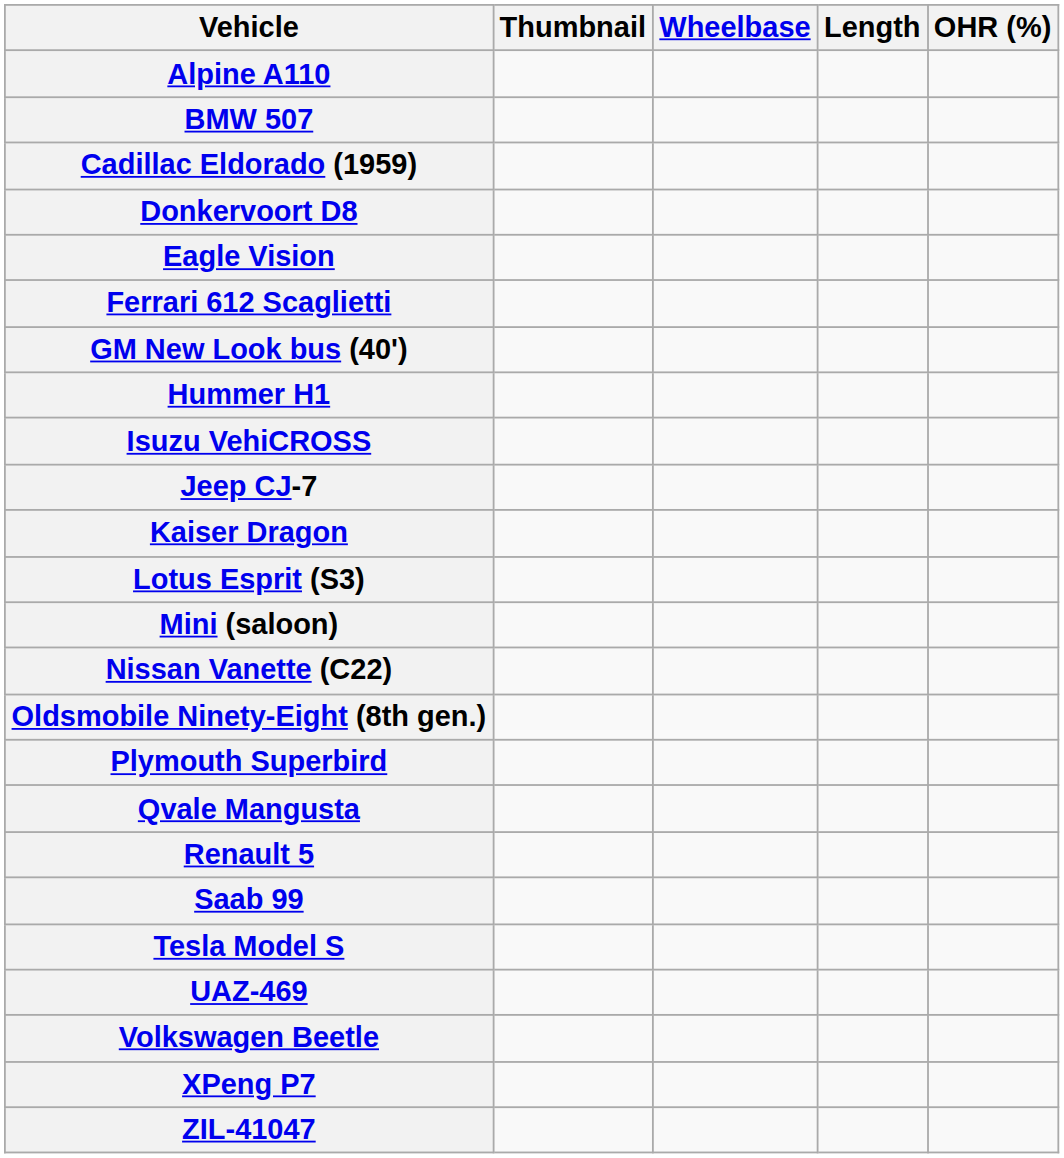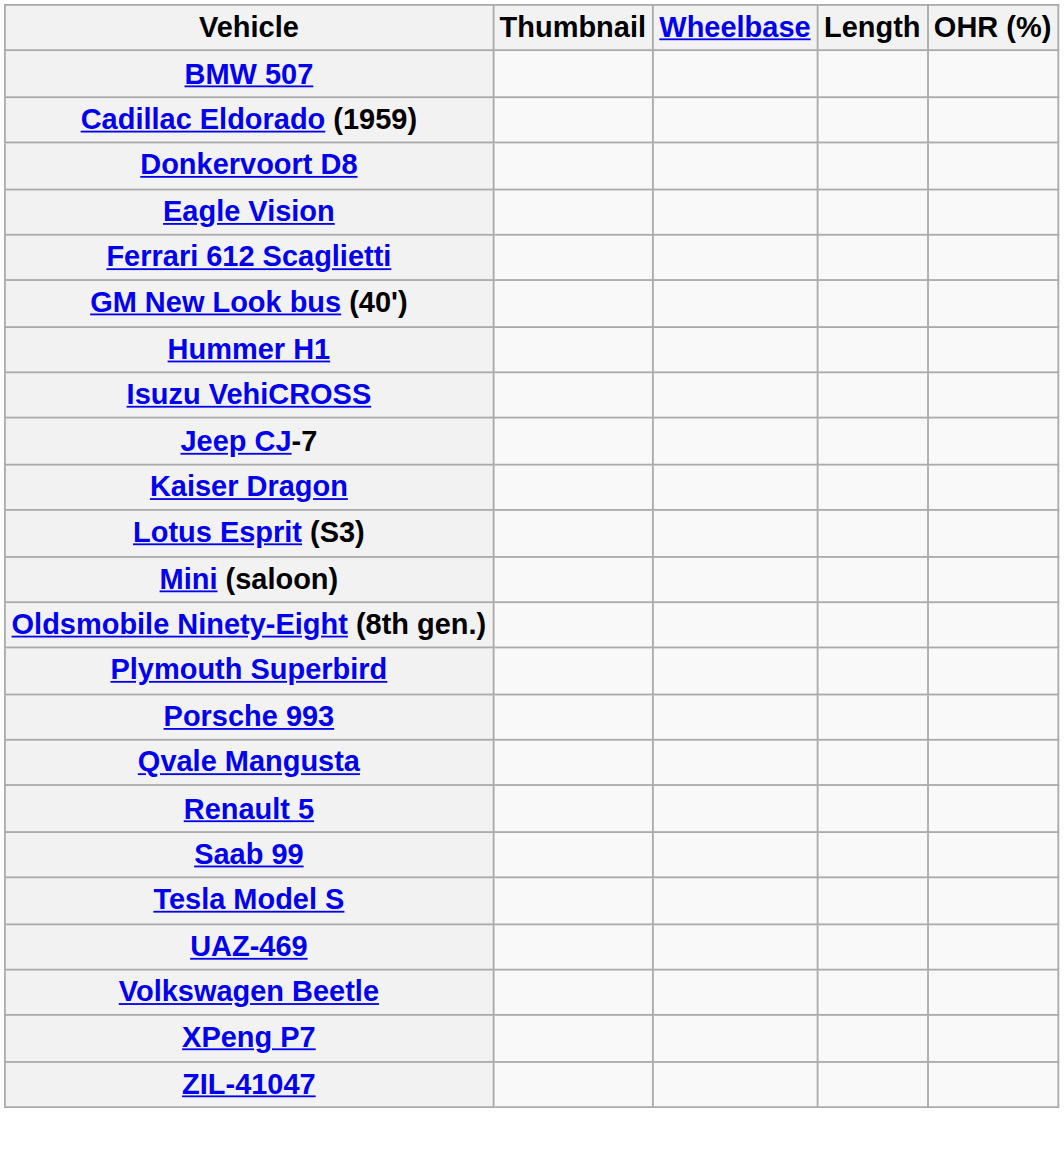- row: Alpine A110
- row: Nissan Vanette (C22)
+ row: Porsche 993
